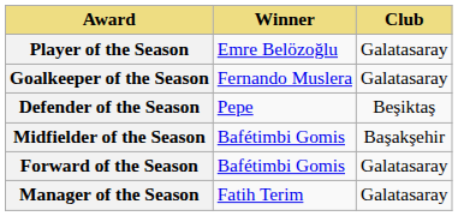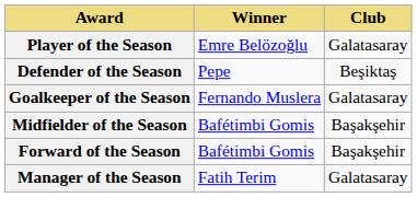rows swapped: Goalkeeper of the Season <-> Defender of the Season
Forward of the Season | Club: Galatasaray -> Başakşehir
